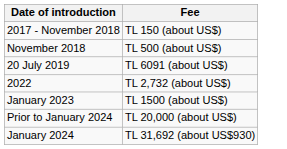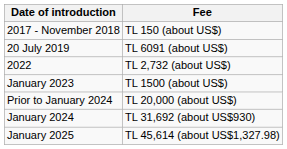- row: November 2018 | TL 500 (about US$)
+ row: January 2025 | TL 45,614 (about US$1,327.98)
